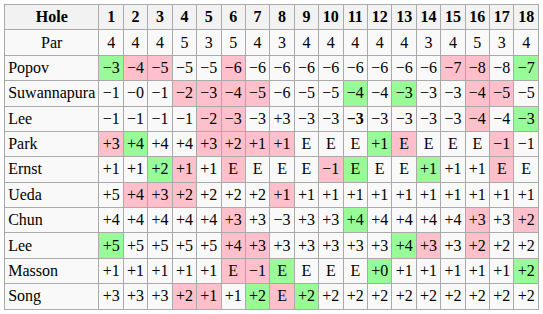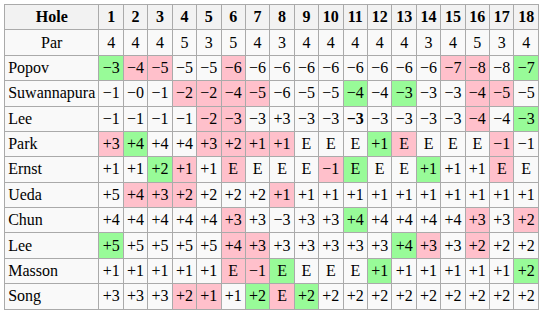Suwannapura | 5: −3 -> −2
Masson | 12: +0 -> +1
